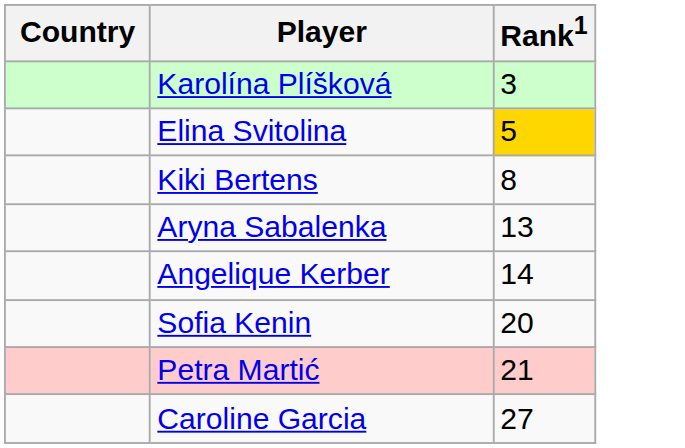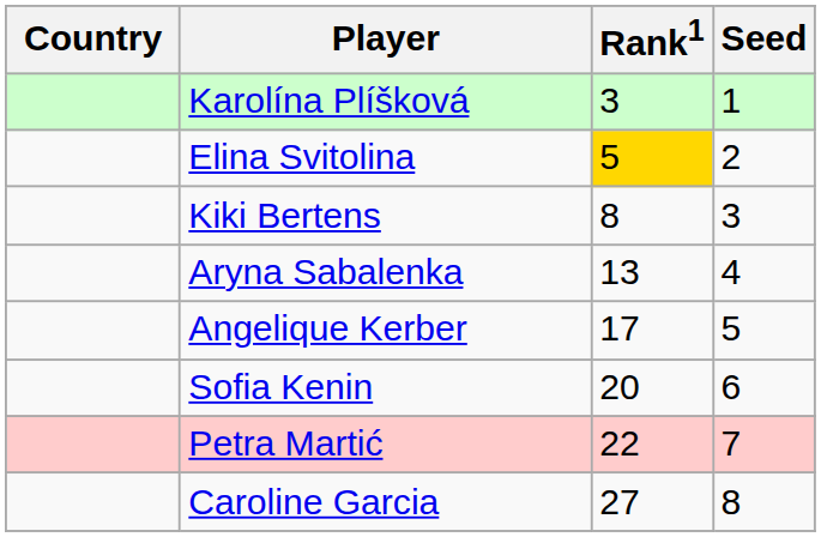+ column: Seed | 1 | 2 | 3 | 4 | 5 | 6 | 7 | 8
Angelique Kerber | Rank1: 14 -> 17
Petra Martić | Rank1: 21 -> 22
